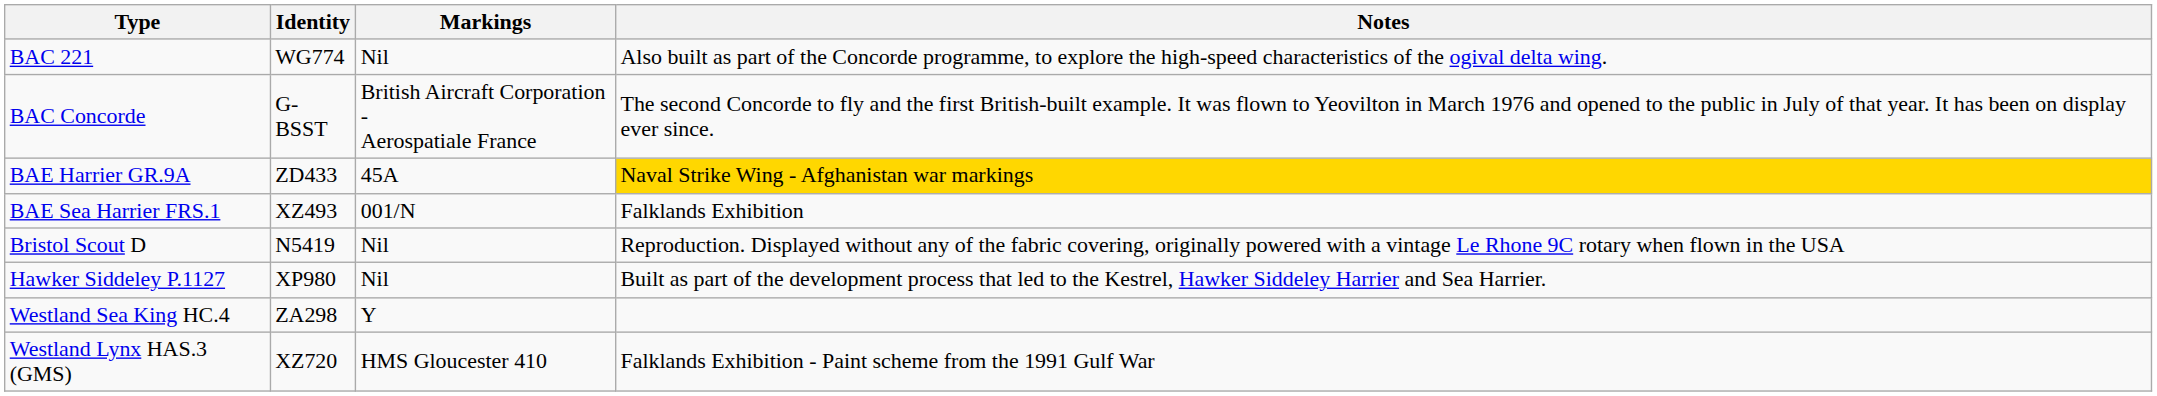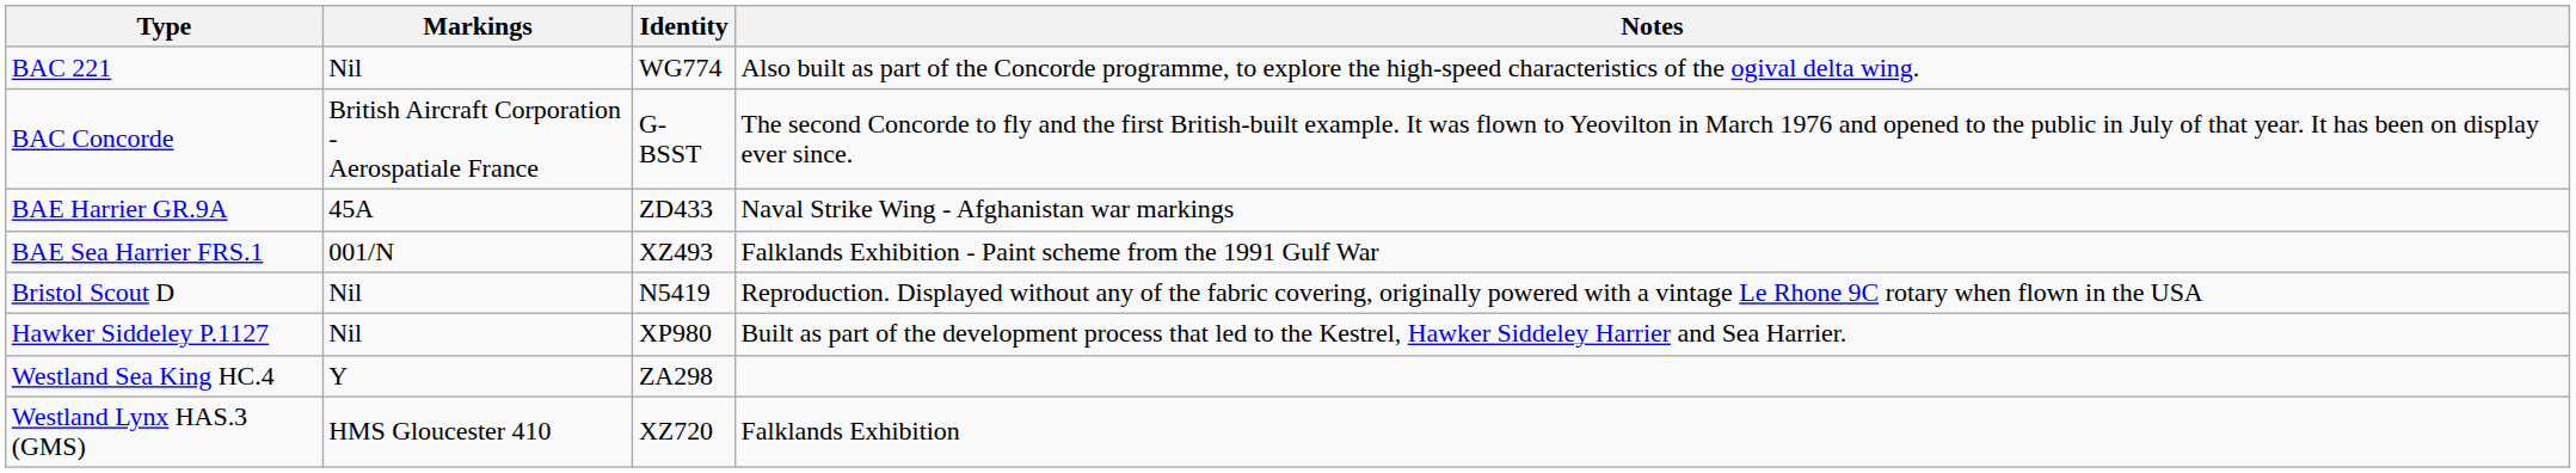columns swapped: Identity <-> Markings
BAE Harrier GR.9A | Notes: gold background -> no background
BAE Sea Harrier FRS.1 | Notes: Falklands Exhibition -> Falklands Exhibition - Paint scheme from the 1991 Gulf War
Westland Lynx HAS.3 (GMS) | Notes: Falklands Exhibition - Paint scheme from the 1991 Gulf War -> Falklands Exhibition
